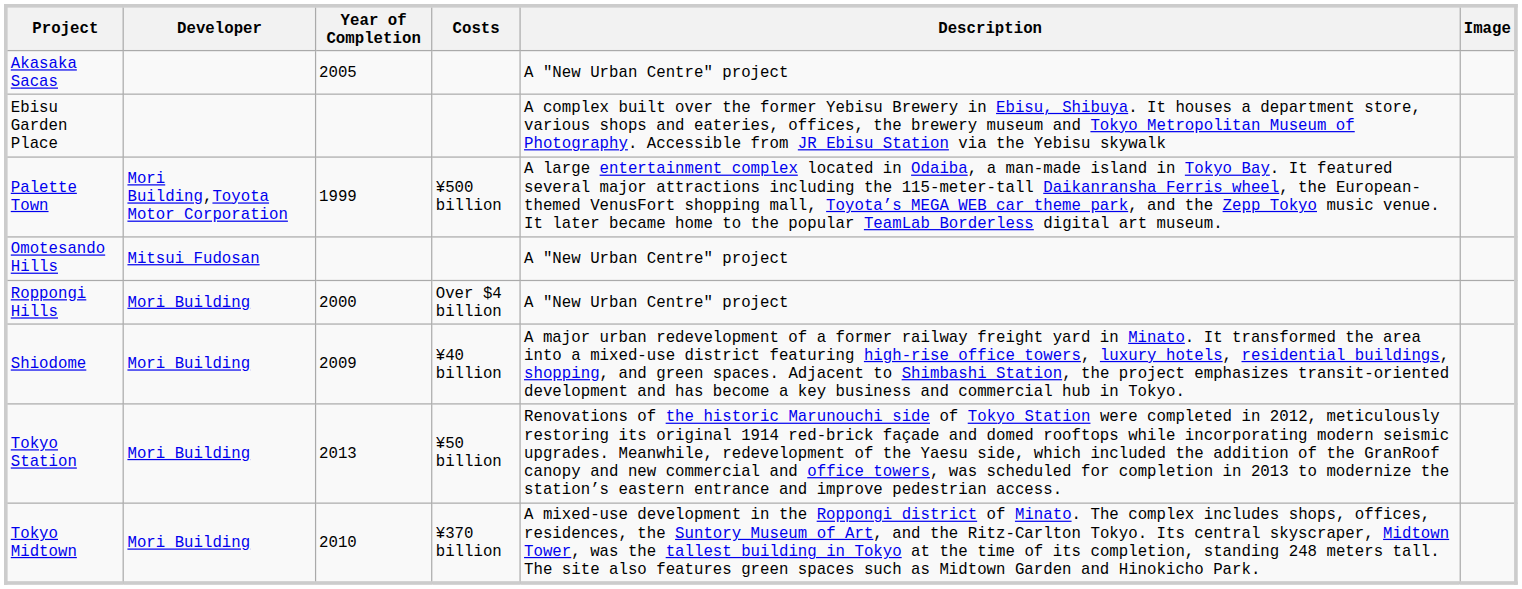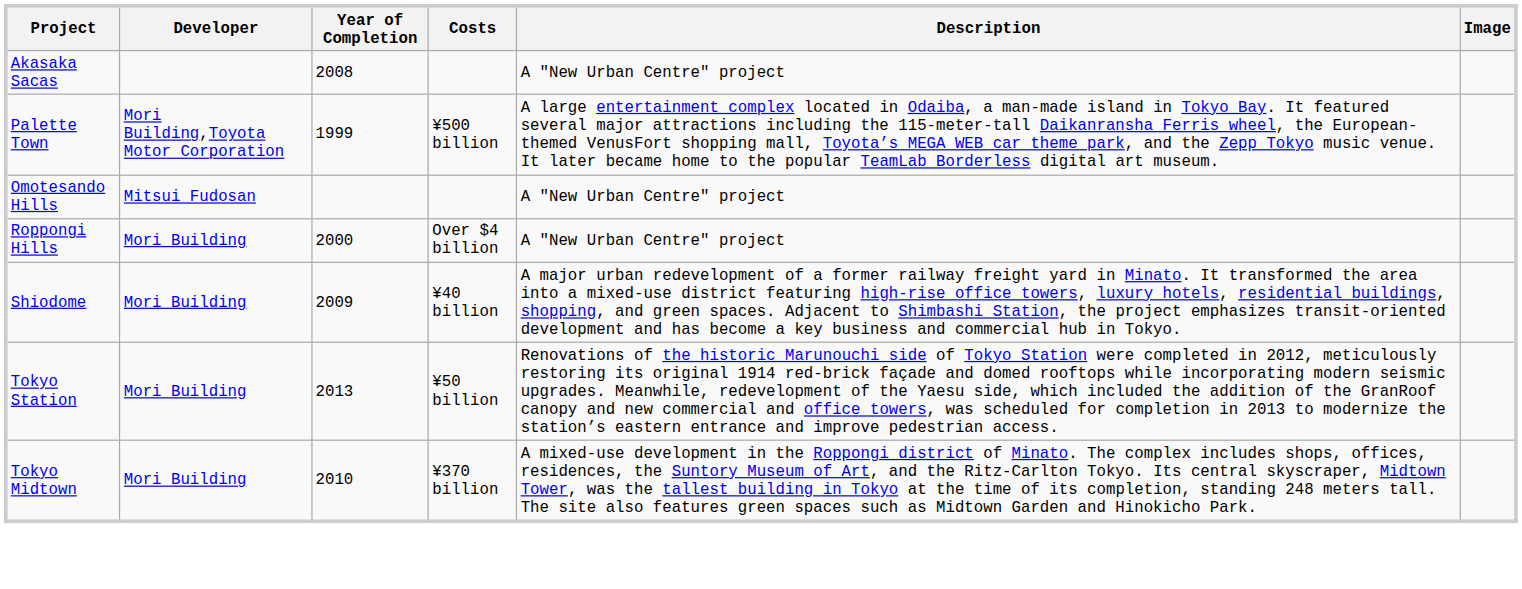Akasaka Sacas | Year of Completion: 2005 -> 2008
- row: Ebisu Garden Place | A complex built over the former Yebisu Brewery in Ebisu, Shibuya. It houses a department store, various shops and eateries, offices, the brewery museum and Tokyo Metropolitan Museum of Photography. Accessible from JR Ebisu Station via the Yebisu skywalk
